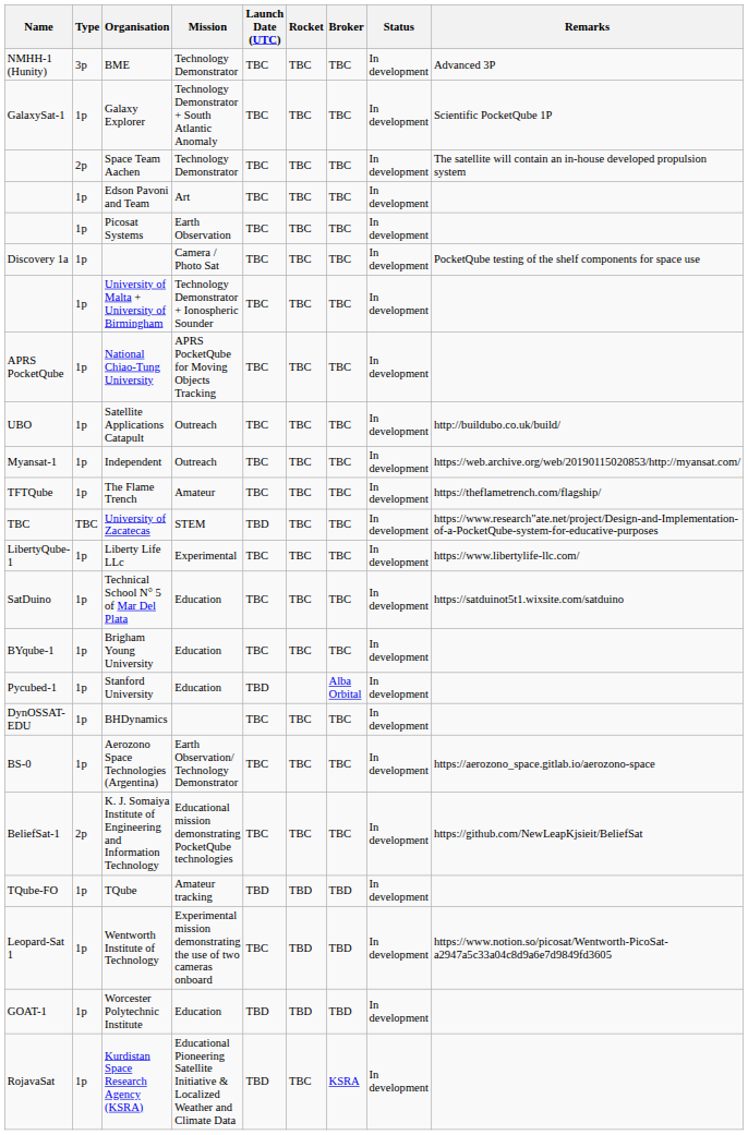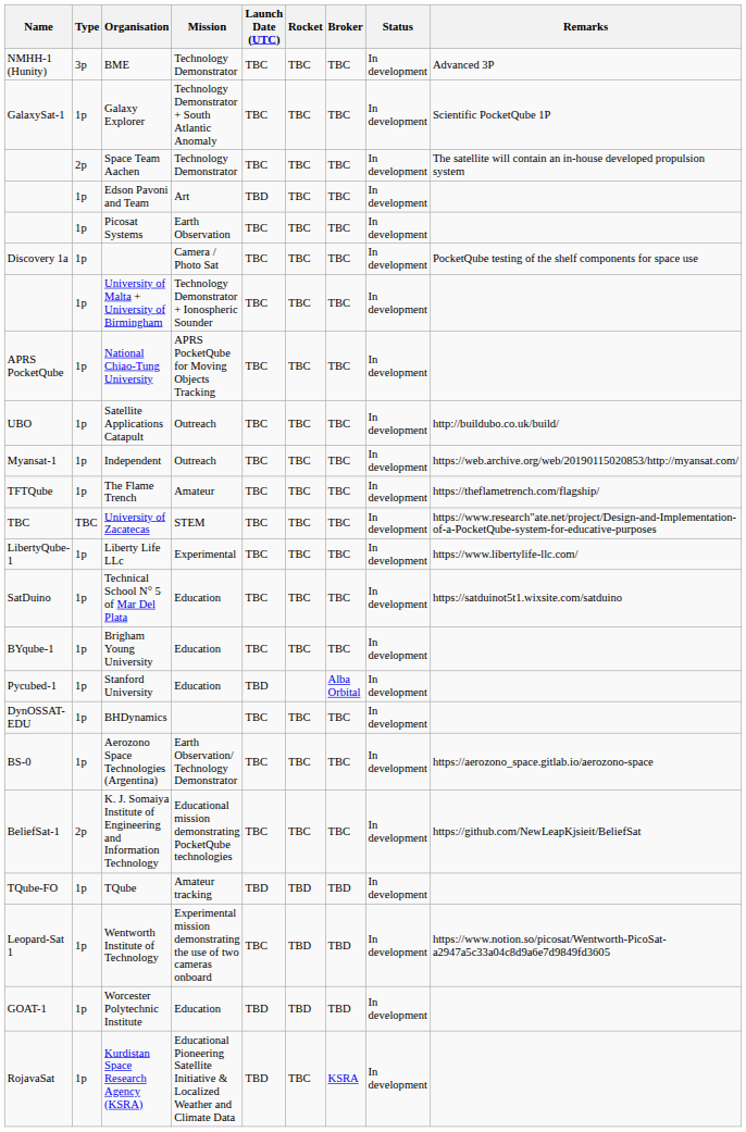Edson Pavoni and Team | Launch Date (UTC): TBC -> TBD
University of Zacatecas | Launch Date (UTC): TBD -> TBC
